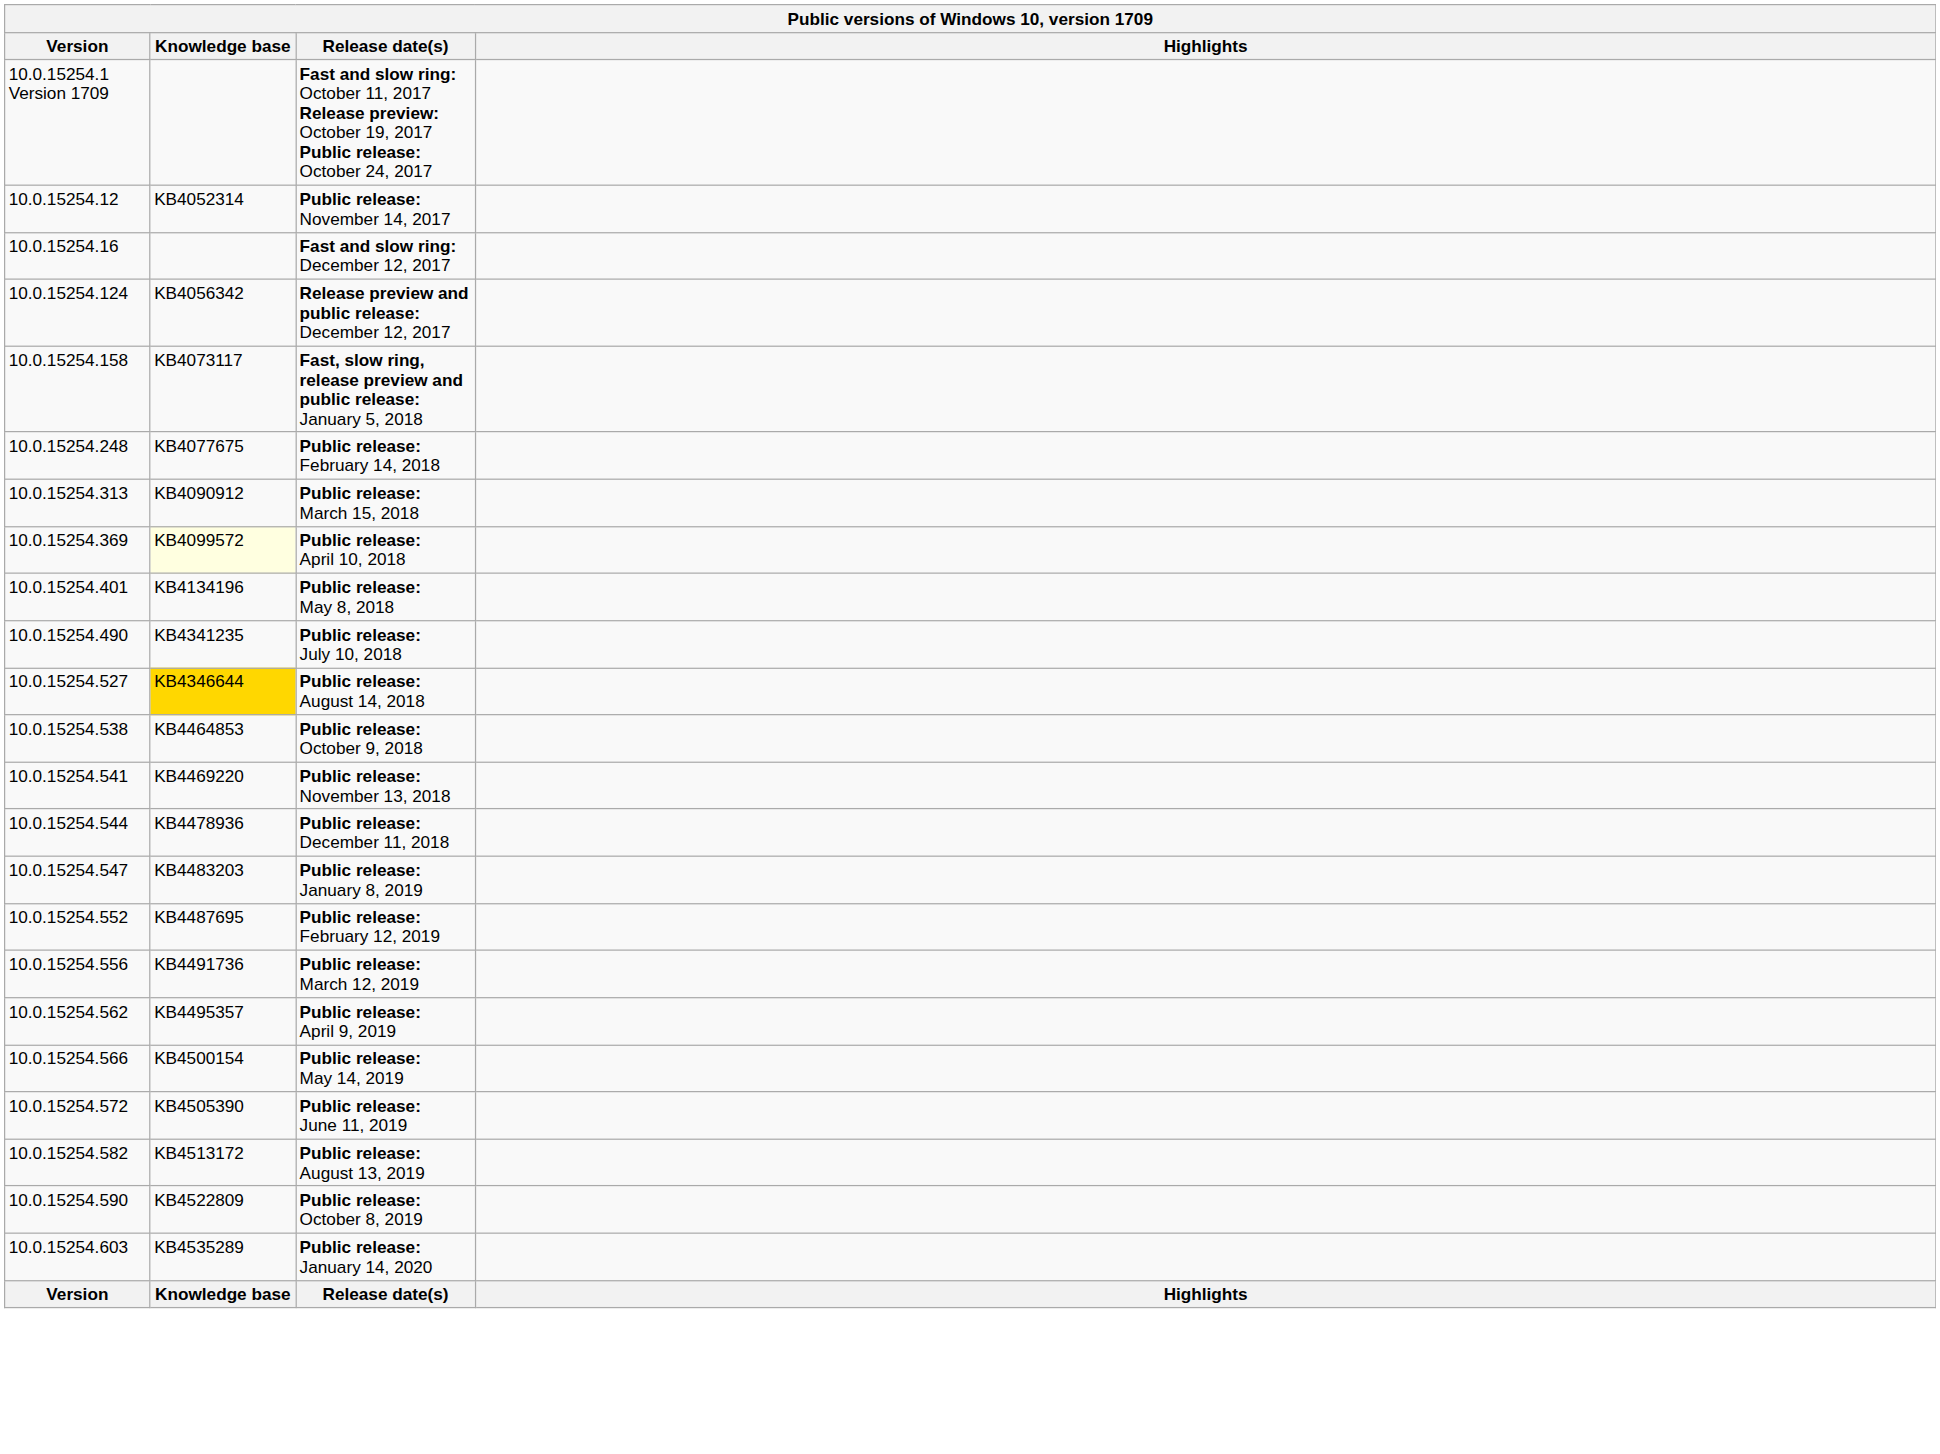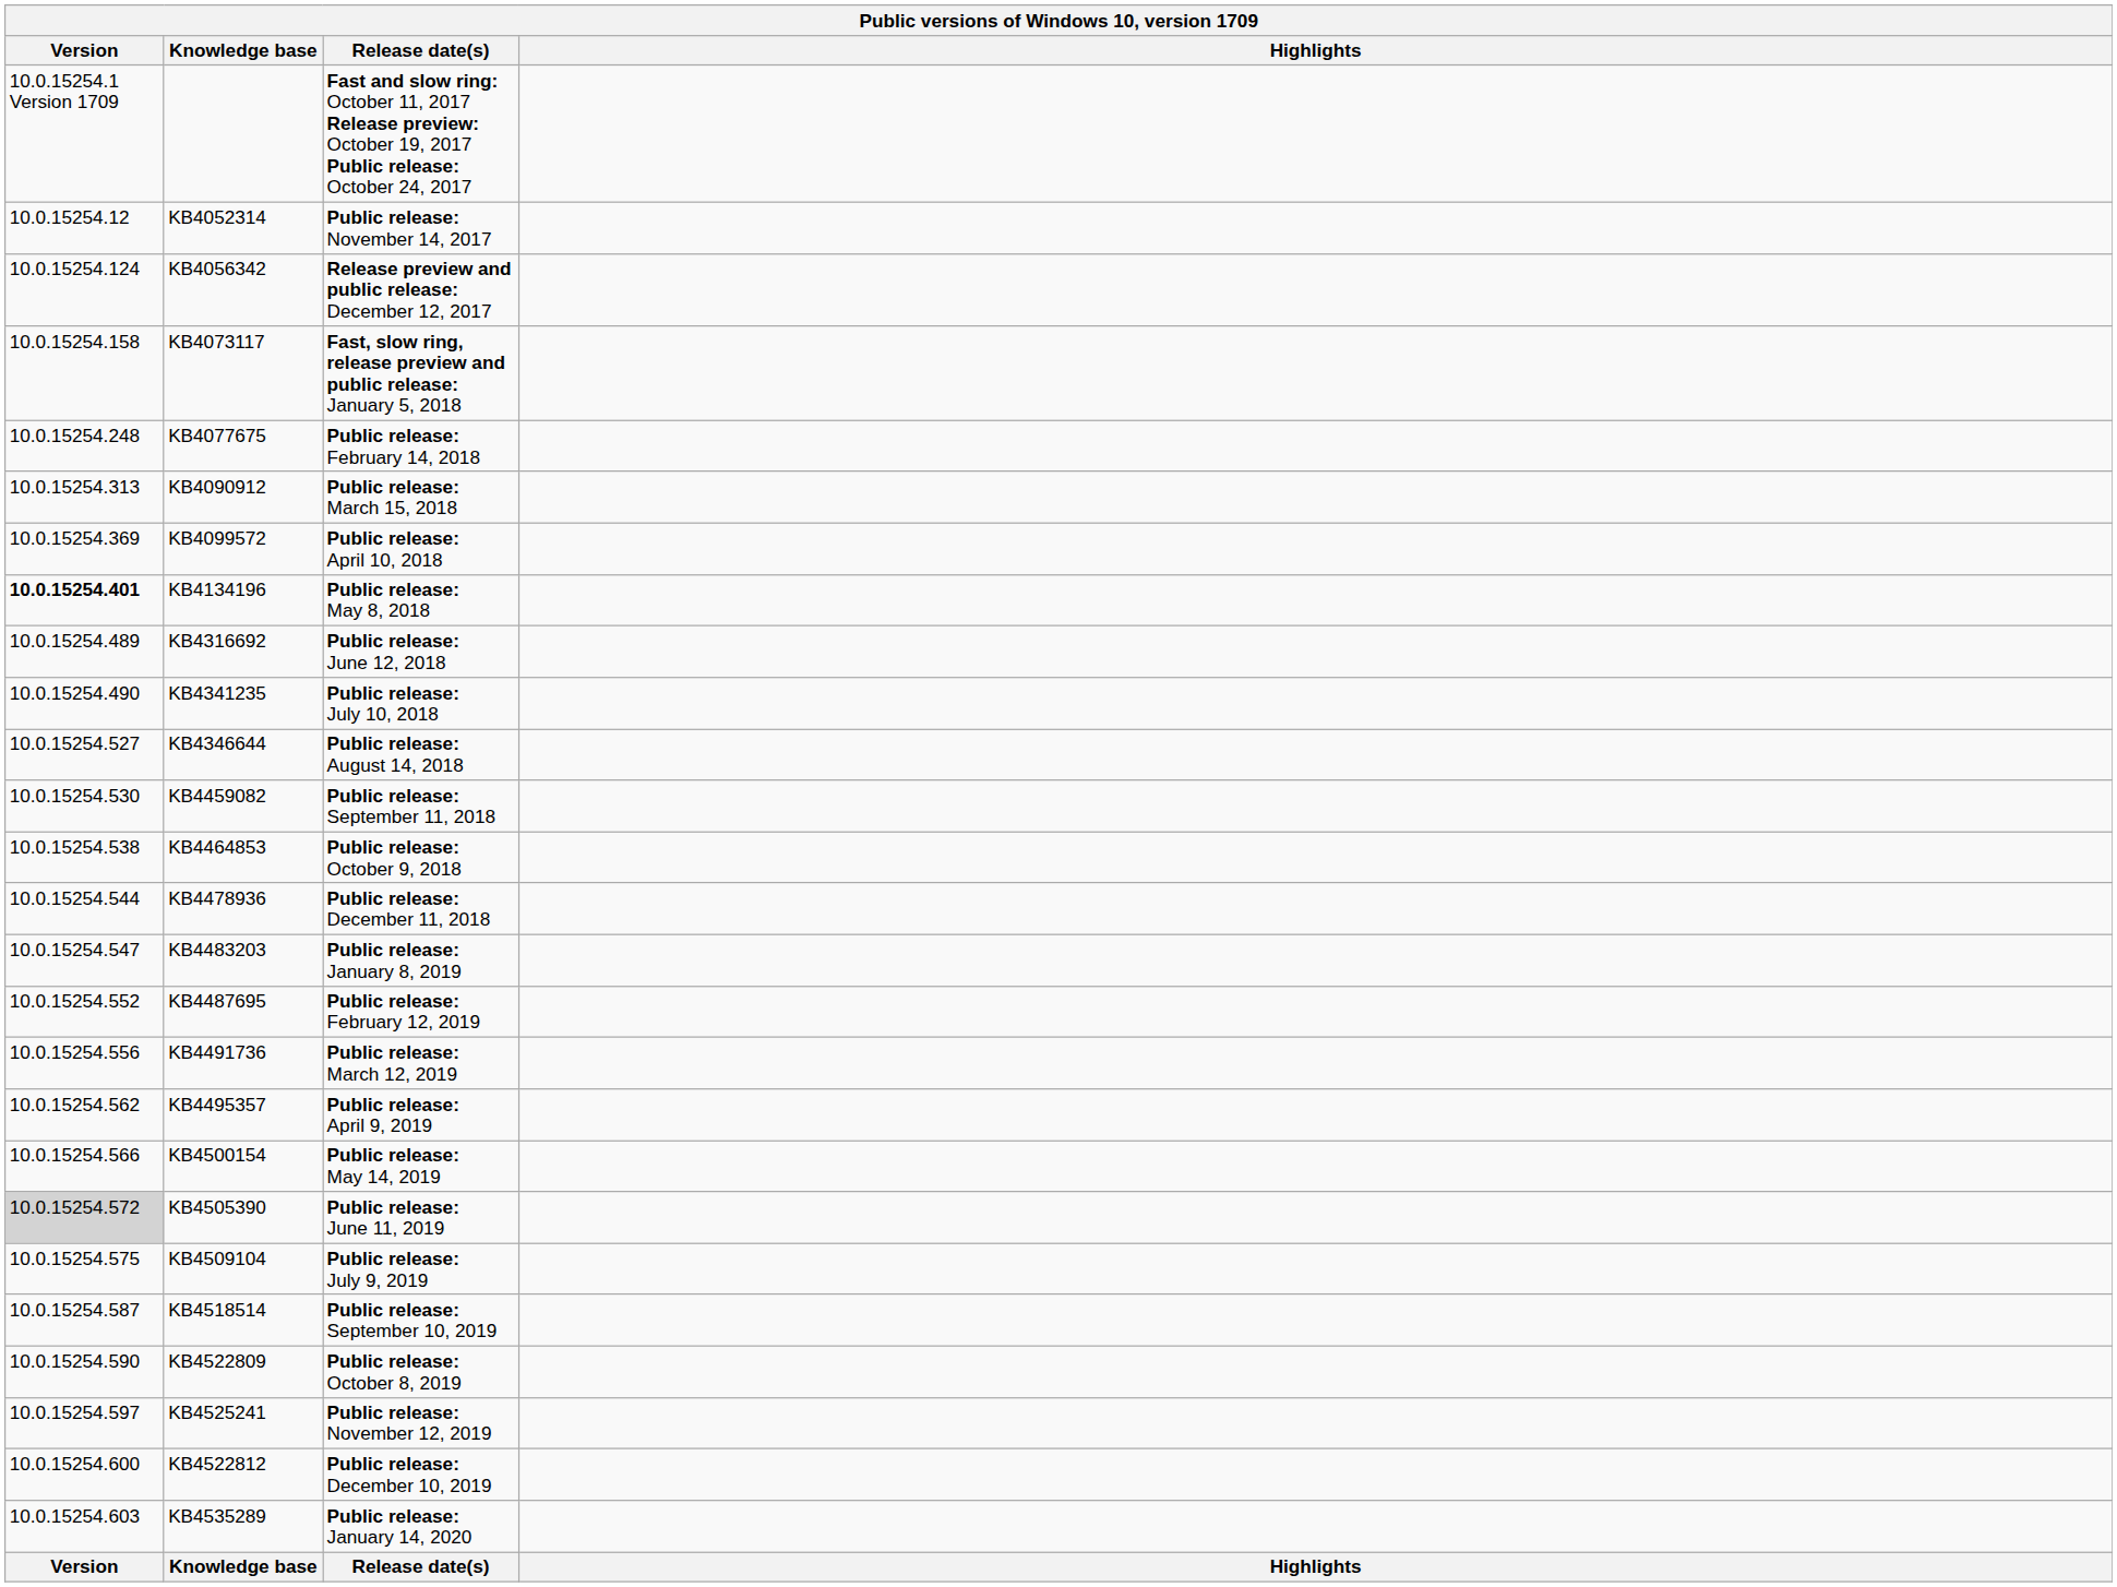- row: 10.0.15254.16 | Fast and slow ring: December 12, 2017
Public release: April 10, 2018 | Knowledge base: lightyellow background -> no background
Public release: May 8, 2018 | Version: normal -> bold
+ row: 10.0.15254.489 | KB4316692 | Public release: June 12, 2018
Public release: August 14, 2018 | Knowledge base: gold background -> no background
+ row: 10.0.15254.530 | KB4459082 | Public release: September 11, 2018
- row: 10.0.15254.541 | KB4469220 | Public release: November 13, 2018
Public release: June 11, 2019 | Version: no background -> lightgrey background
+ row: 10.0.15254.575 | KB4509104 | Public release: July 9, 2019
- row: 10.0.15254.582 | KB4513172 | Public release: August 13, 2019
+ row: 10.0.15254.587 | KB4518514 | Public release: September 10, 2019
+ row: 10.0.15254.597 | KB4525241 | Public release: November 12, 2019
+ row: 10.0.15254.600 | KB4522812 | Public release: December 10, 2019
